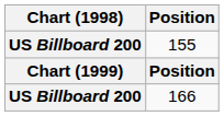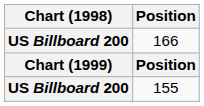rows swapped: 166 <-> 155
